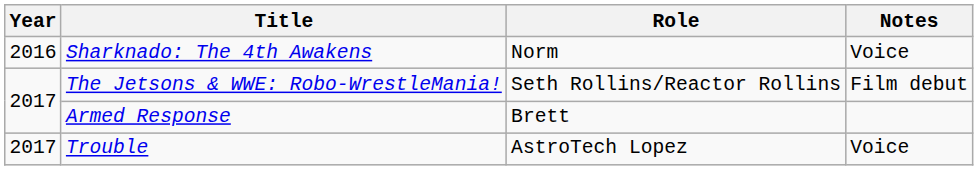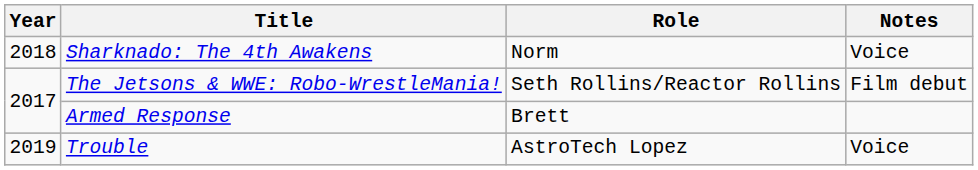Sharknado: The 4th Awakens | Year: 2016 -> 2018
Trouble | Year: 2017 -> 2019
